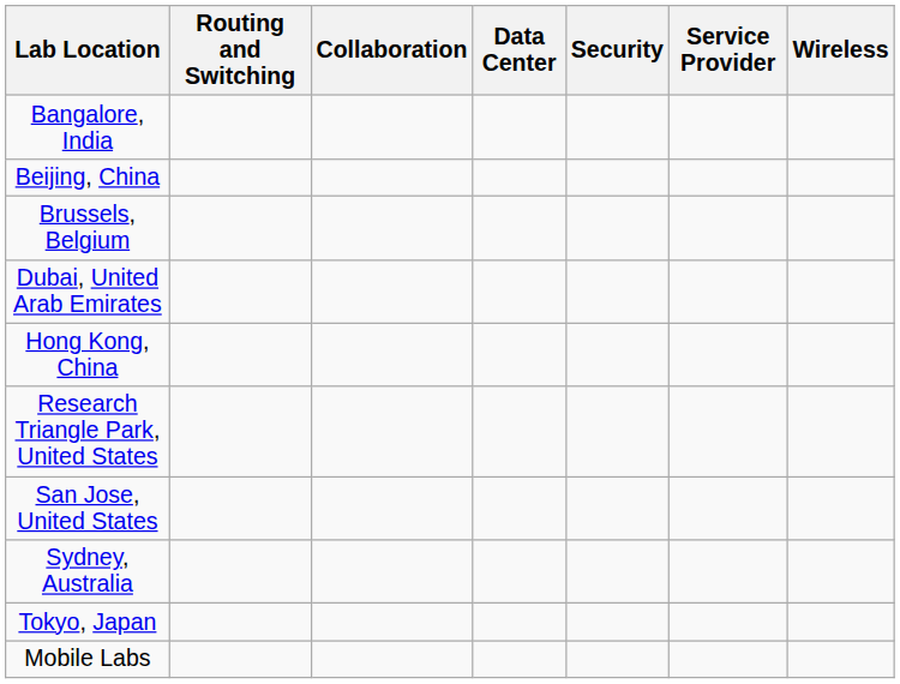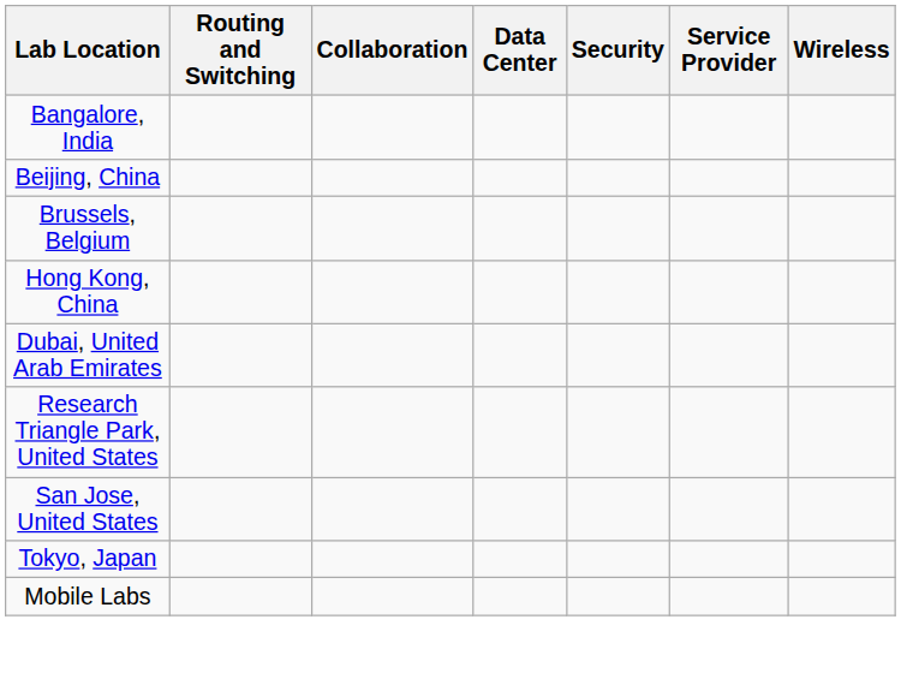rows swapped: Dubai, United Arab Emirates <-> Hong Kong, China
- row: Sydney, Australia
